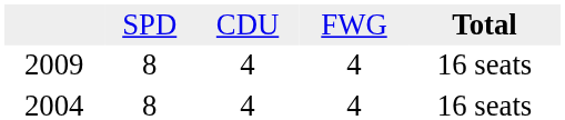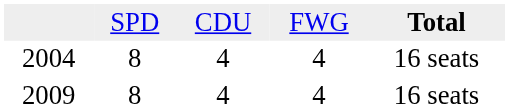rows swapped: 2009 <-> 2004
